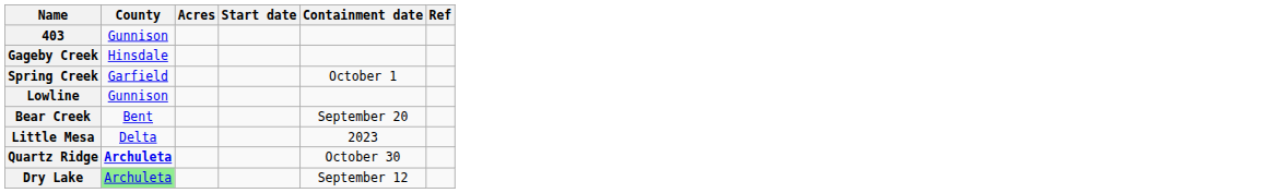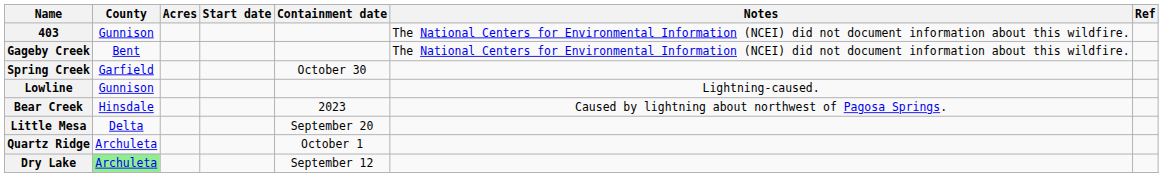+ column: Notes | The National Centers for Environmental Information (NCEI) did not document information about this wildfire. | The National Centers for Environmental Information (NCEI) did not document information about this wildfire. | Lightning-caused. | Caused by lightning about northwest of Pagosa Springs.
Gageby Creek | County: Hinsdale -> Bent
Spring Creek | Containment date: October 1 -> October 30
Bear Creek | County: Bent -> Hinsdale
Bear Creek | Containment date: September 20 -> 2023
Little Mesa | Containment date: 2023 -> September 20
Quartz Ridge | County: bold -> normal
Quartz Ridge | Containment date: October 30 -> October 1
